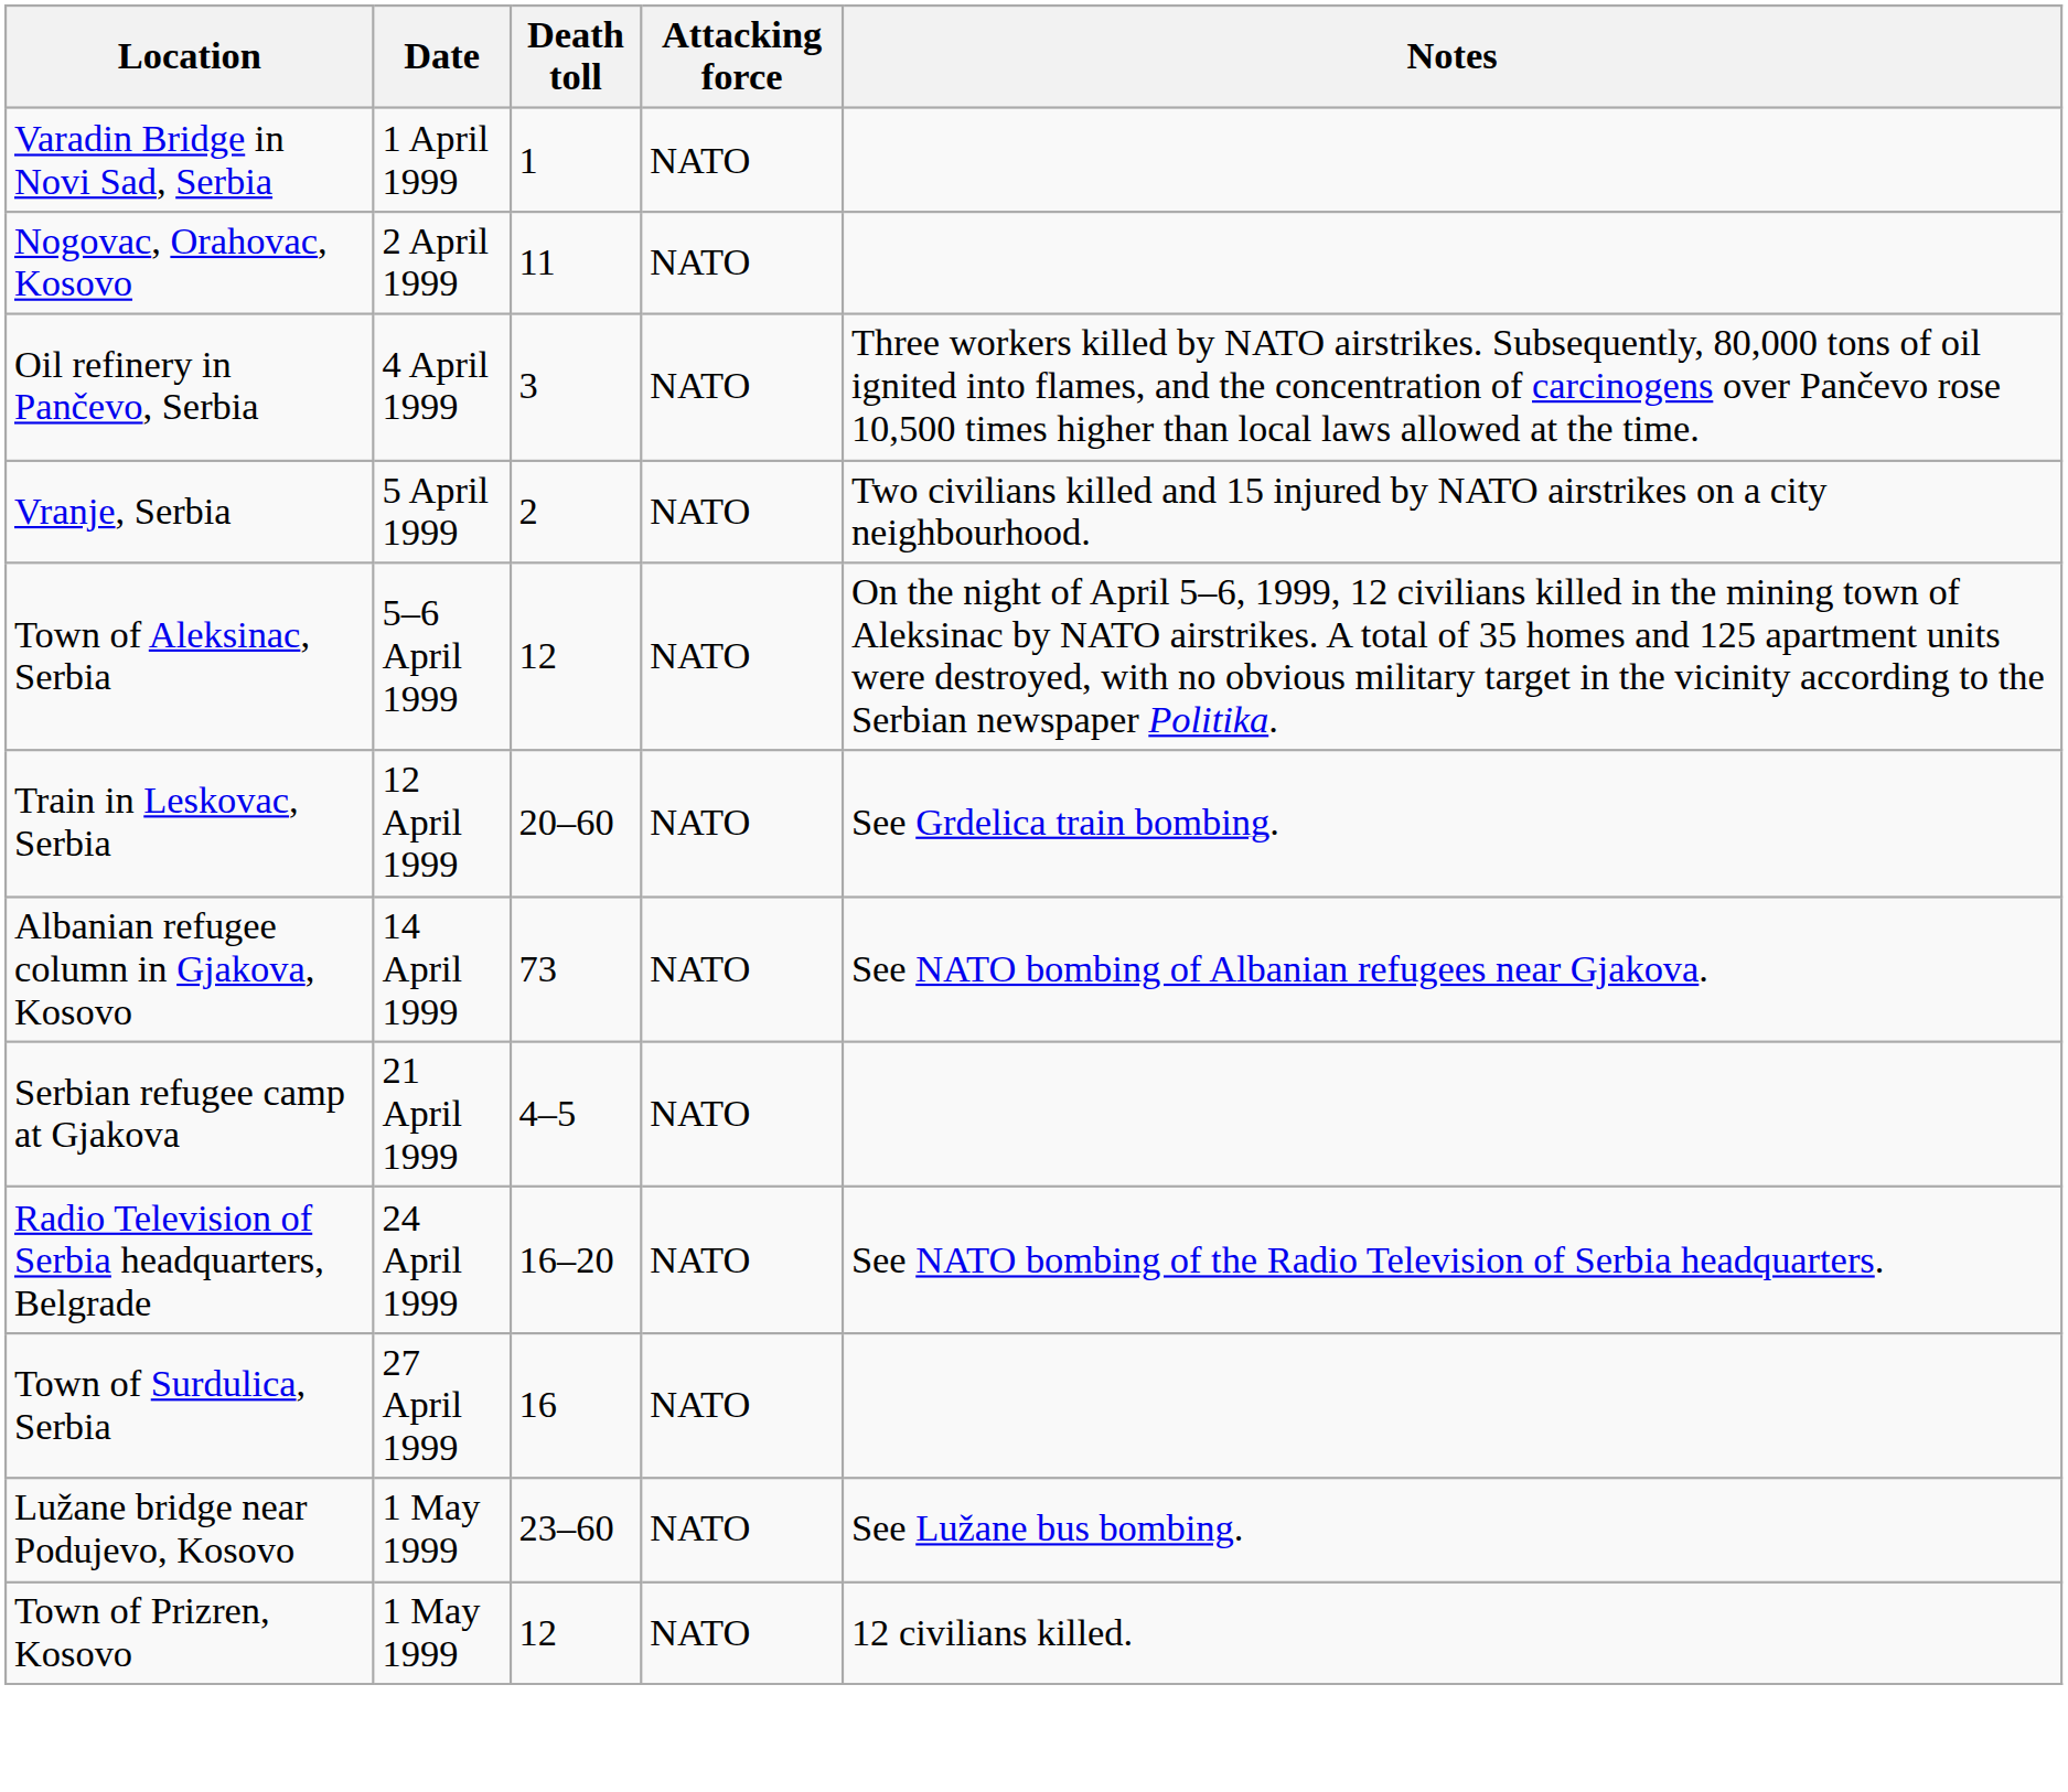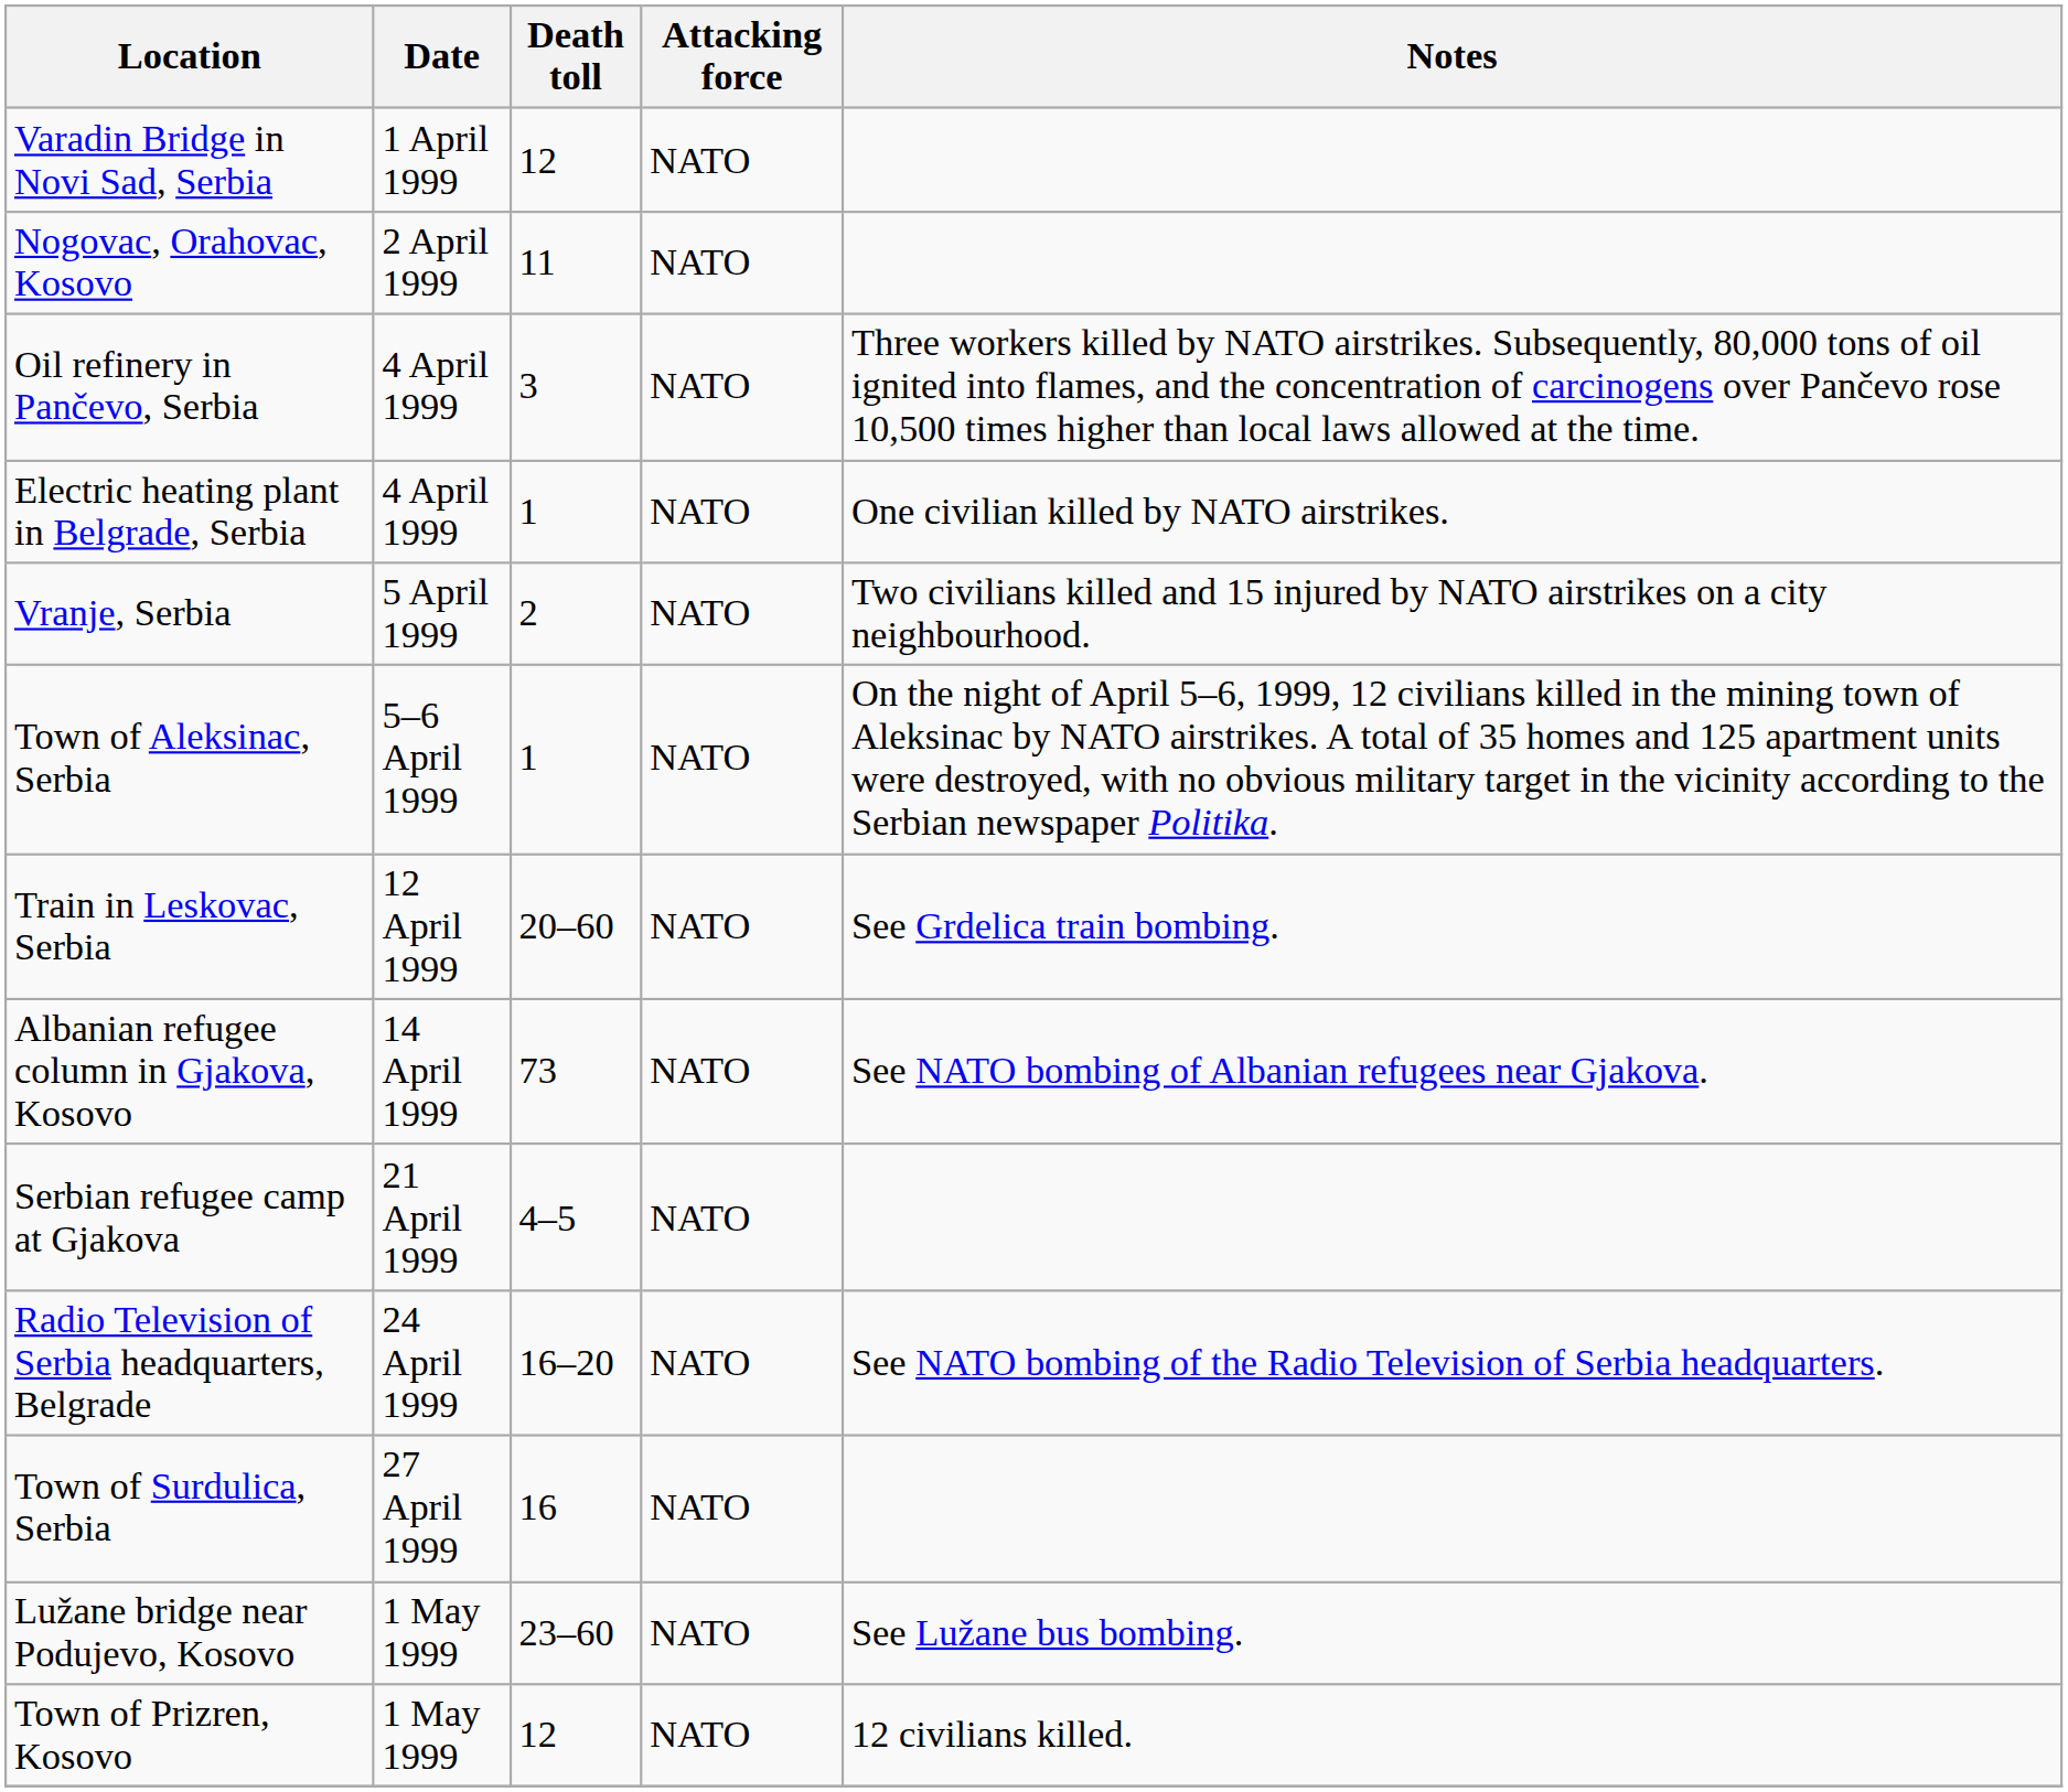Varadin Bridge in Novi Sad, Serbia | Death toll: 1 -> 12
+ row: Electric heating plant in Belgrade, Serbia | 4 April 1999 | 1 | NATO | One civilian killed by NATO airstrikes.
Town of Aleksinac, Serbia | Death toll: 12 -> 1
